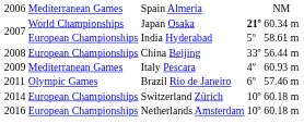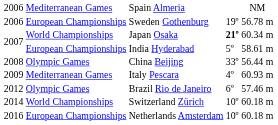+ row: 2006 | European Championships | Sweden Gothenburg | 19º | 56.78 m
China Beijing | column 2: European Championships -> Olympic Games
Brazil Rio de Janeiro | column 1: 2011 -> 2012
Switzerland Zürich | column 2: European Championships -> World Championships
